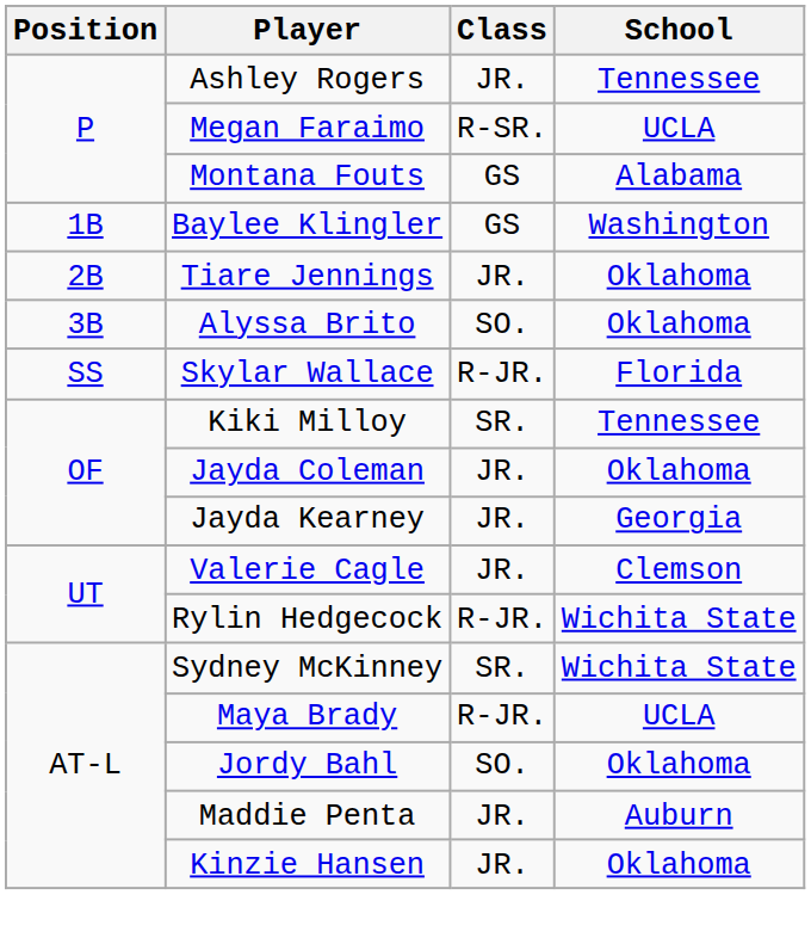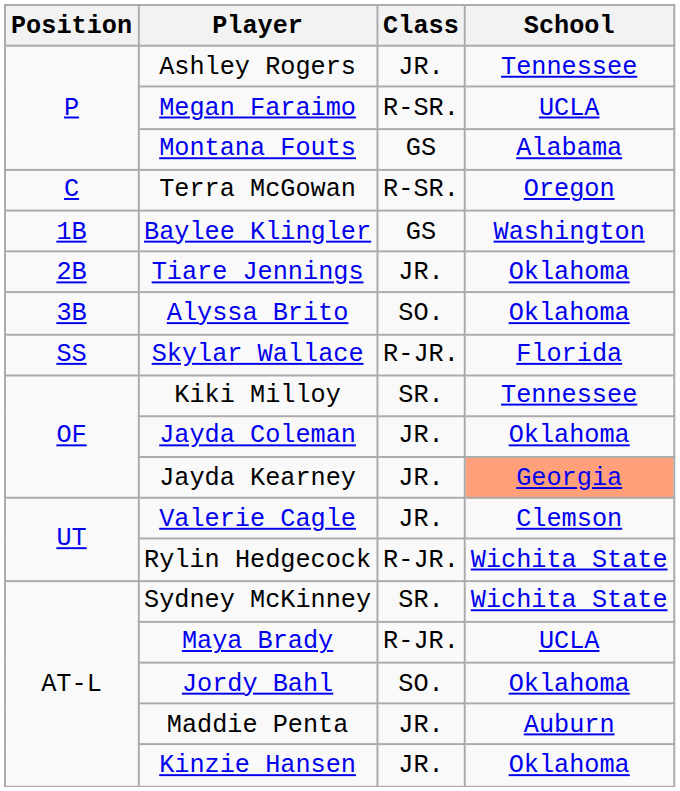+ row: C | Terra McGowan | R-SR. | Oregon
Jayda Kearney | School: no background -> lightsalmon background
